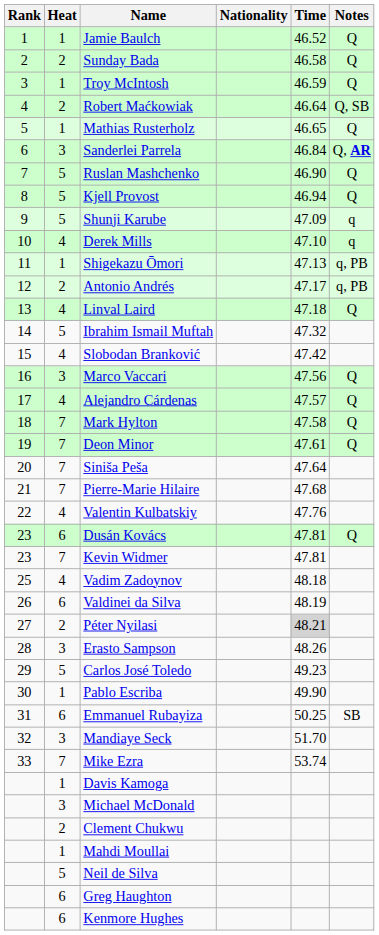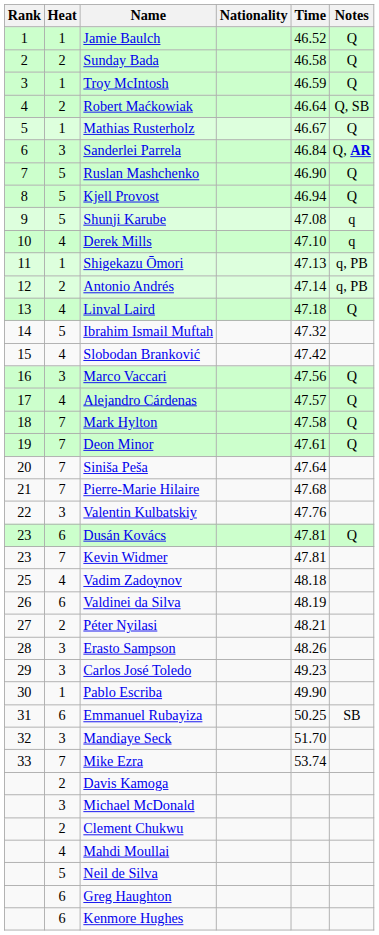Mathias Rusterholz | Time: 46.65 -> 46.67
Shunji Karube | Time: 47.09 -> 47.08
Antonio Andrés | Time: 47.17 -> 47.14
Valentin Kulbatskiy | Heat: 4 -> 3
Péter Nyilasi | Time: lightgrey background -> no background
Carlos José Toledo | Heat: 5 -> 3
Davis Kamoga | Heat: 1 -> 2
Mahdi Moullai | Heat: 1 -> 4
